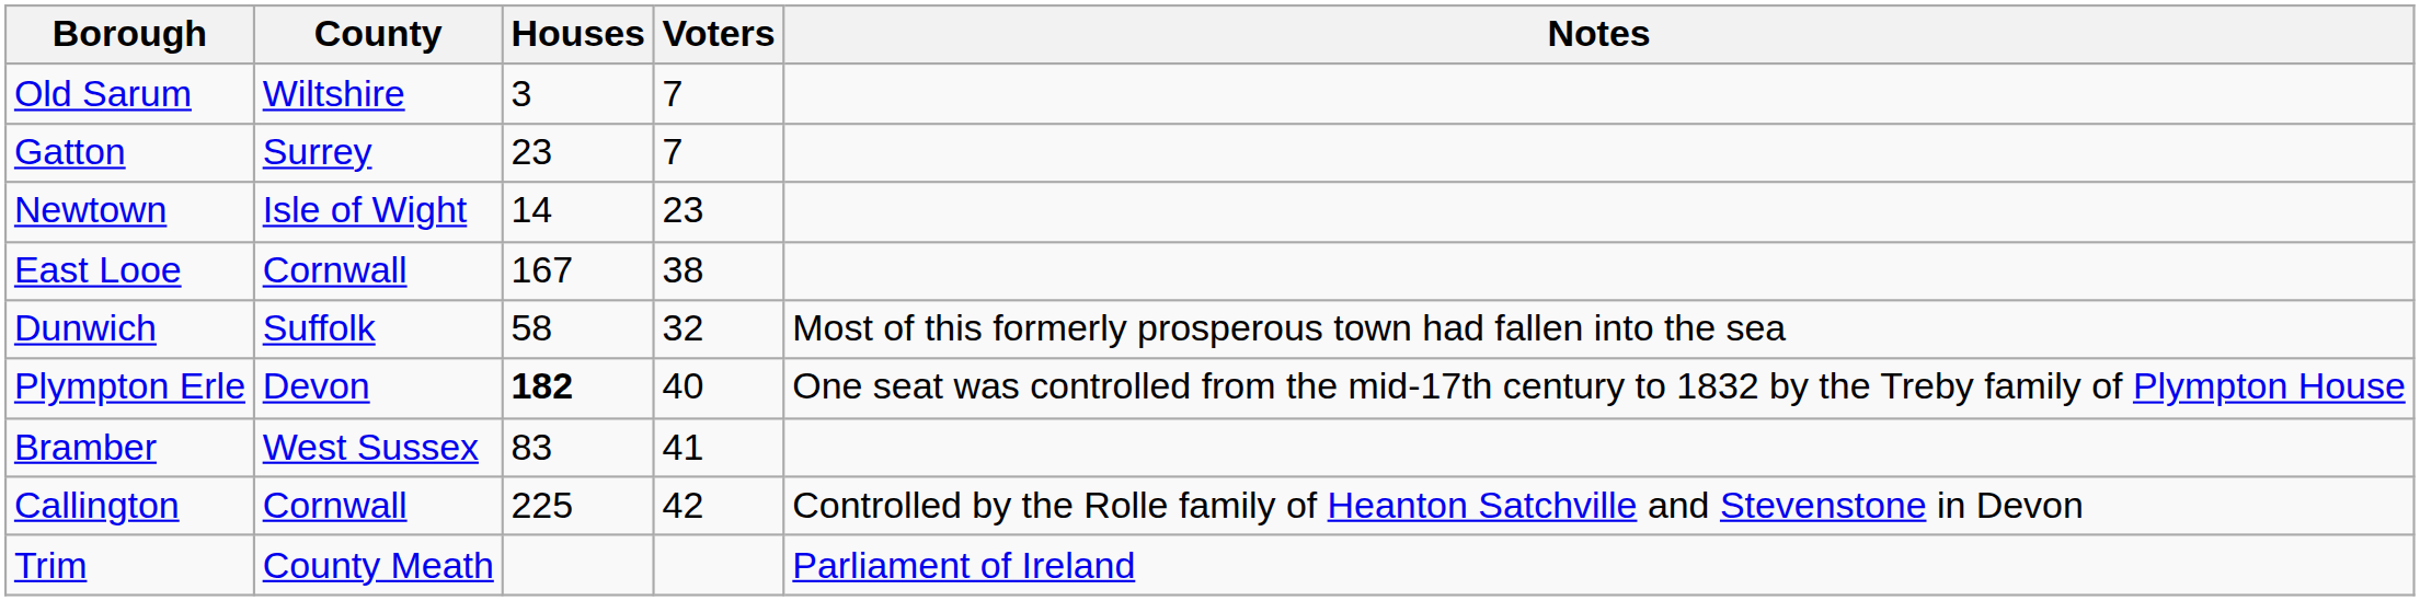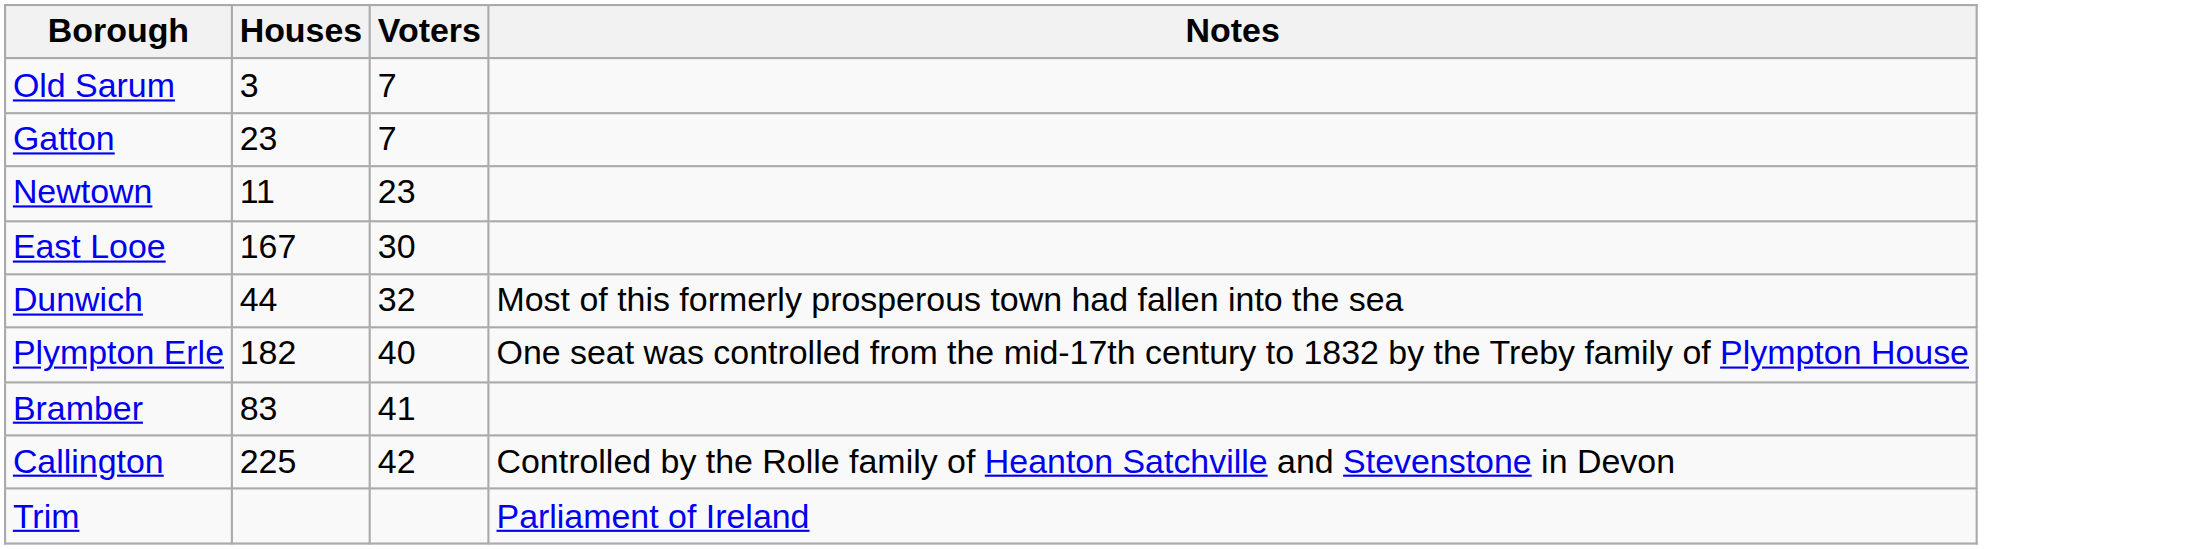- column: County | Wiltshire | Surrey | Isle of Wight | Cornwall | Suffolk | Devon | West Sussex | Cornwall | County Meath
Newtown | Houses: 14 -> 11
East Looe | Voters: 38 -> 30
Dunwich | Houses: 58 -> 44
Plympton Erle | Houses: bold -> normal
